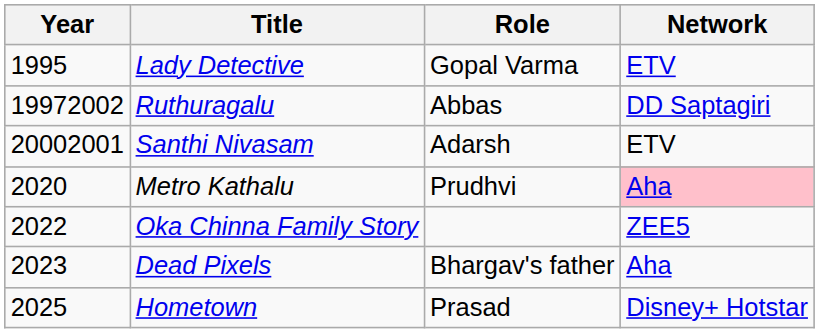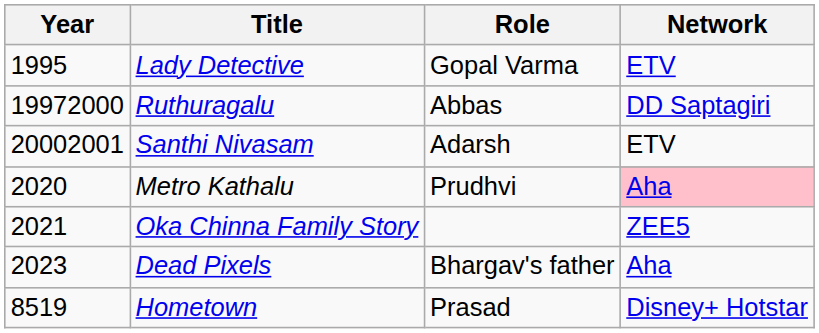Ruthuragalu | Year: 19972002 -> 19972000
Oka Chinna Family Story | Year: 2022 -> 2021
Hometown | Year: 2025 -> 8519
